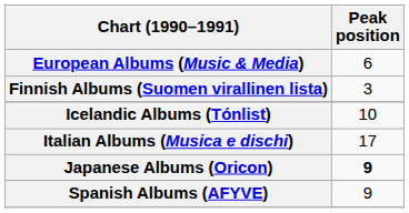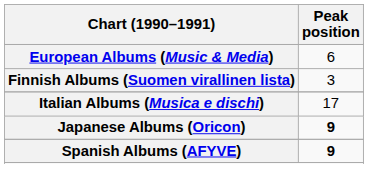- row: Icelandic Albums (Tónlist) | 10
Spanish Albums (AFYVE) | Peak position: normal -> bold
